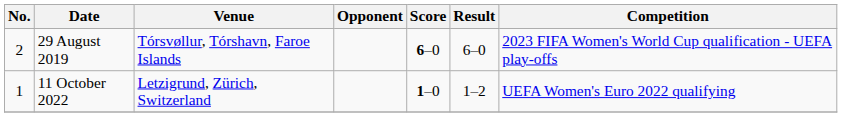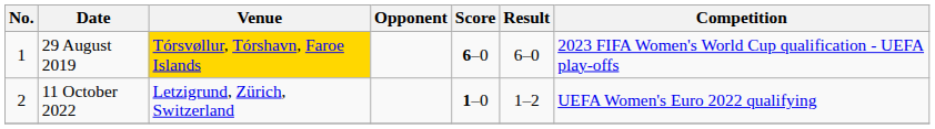29 August 2019 | No.: 2 -> 1
29 August 2019 | Venue: no background -> gold background
11 October 2022 | No.: 1 -> 2
